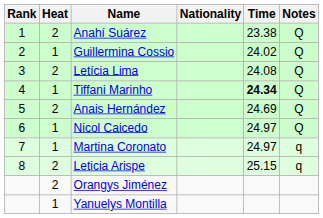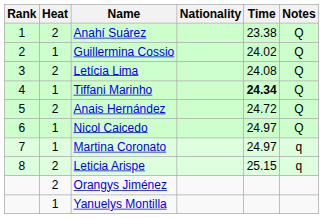Anais Hernández | Time: 24.69 -> 24.72
